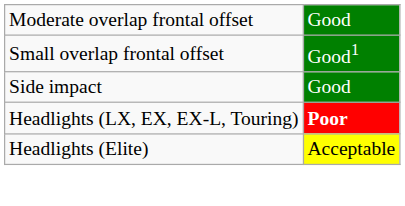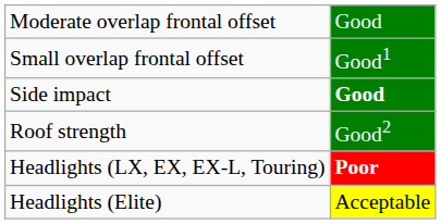Side impact | column 2: normal -> bold
+ row: Roof strength | Good2
